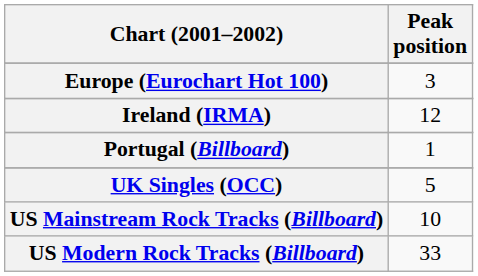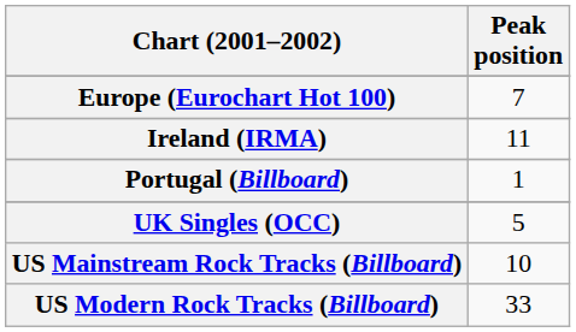Europe (Eurochart Hot 100) | Peak position: 3 -> 7
Ireland (IRMA) | Peak position: 12 -> 11
